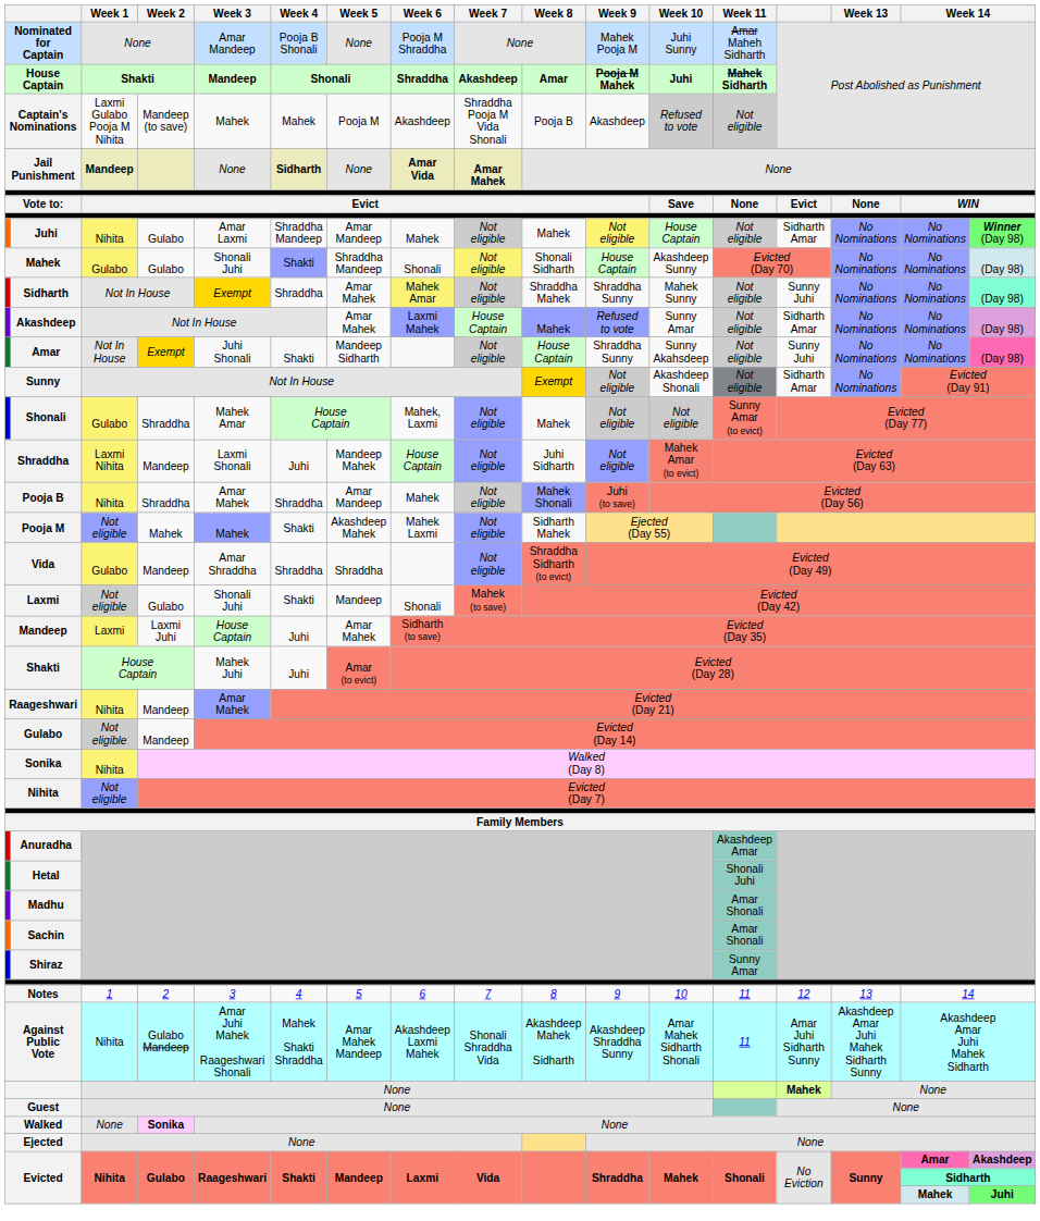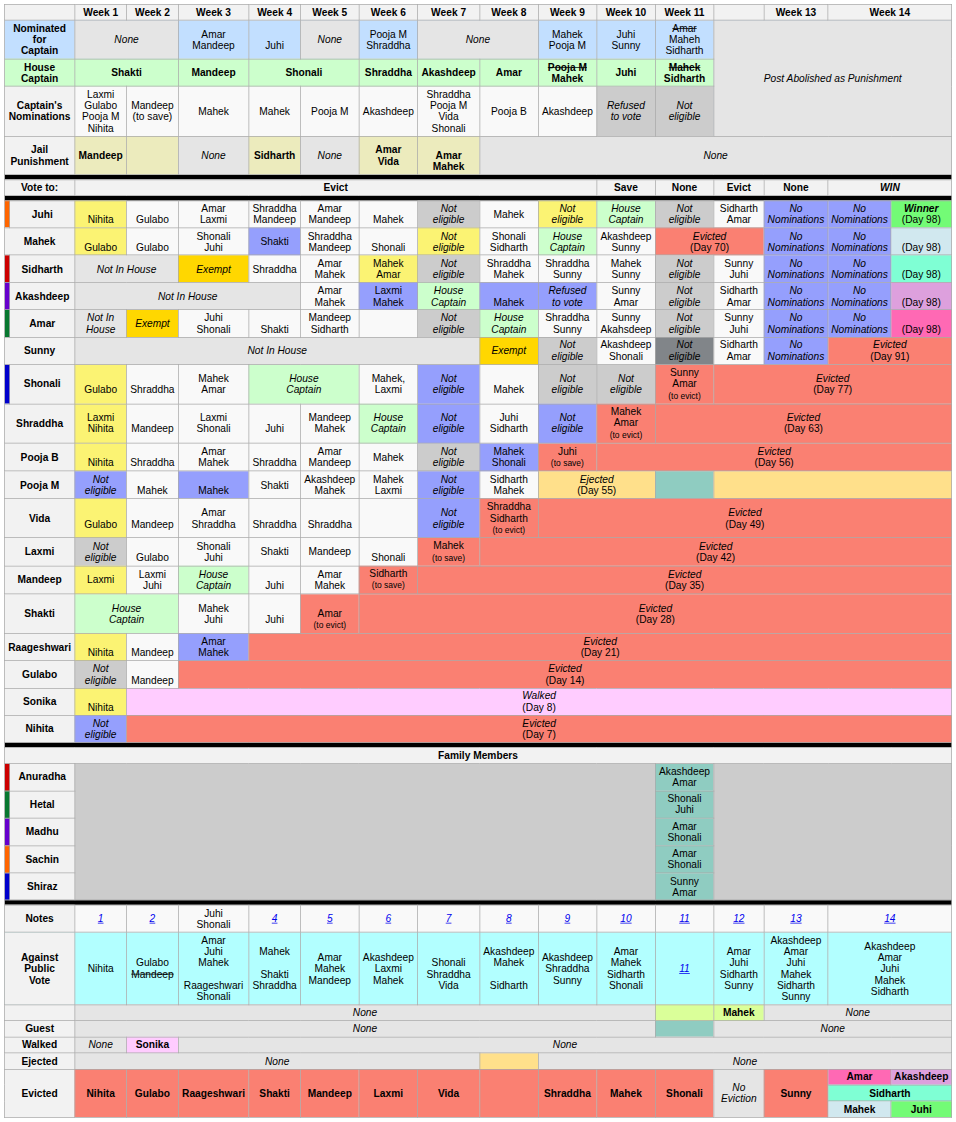Nominated for Captain | Week 4: Pooja B Shonali -> Juhi
Notes | Week 3: 3 -> Juhi Shonali
